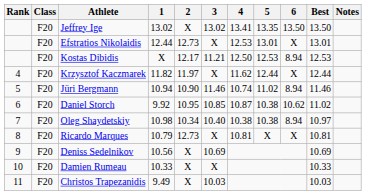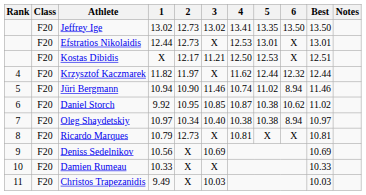Jeffrey Ige | 2: X -> 12.73
Kostas Dibidis | 6: 8.94 -> X
Kostas Dibidis | Best: 12.53 -> 12.51
Krzysztof Kaczmarek | 6: X -> 12.32
Oleg Shaydetskiy | 1: 10.98 -> 10.97
